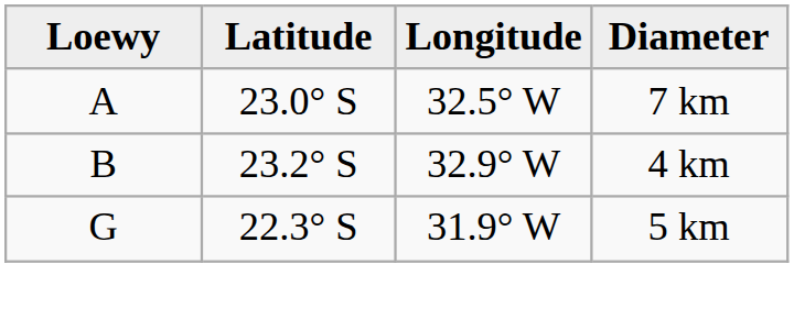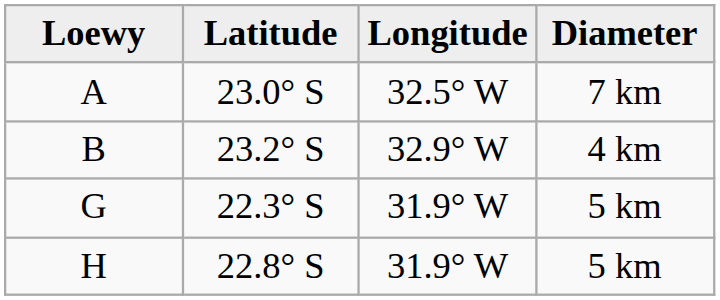+ row: H | 22.8° S | 31.9° W | 5 km
